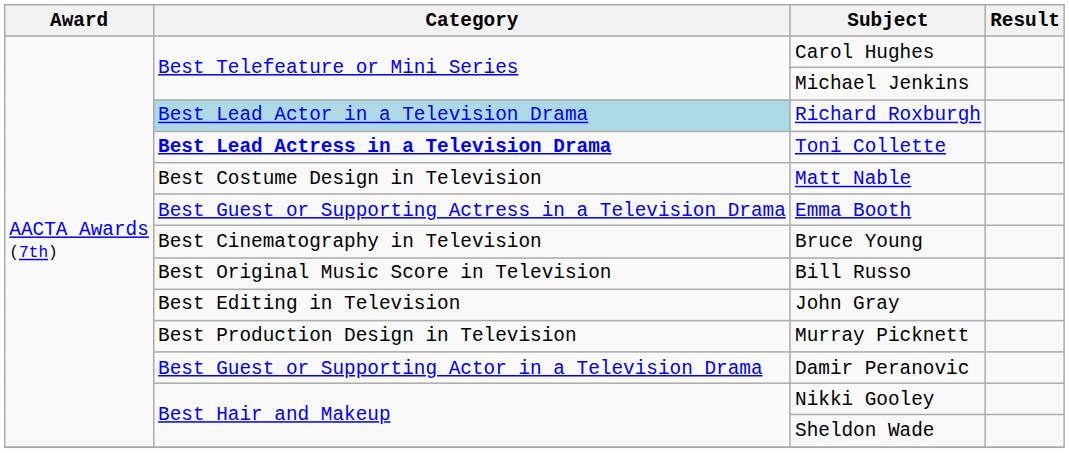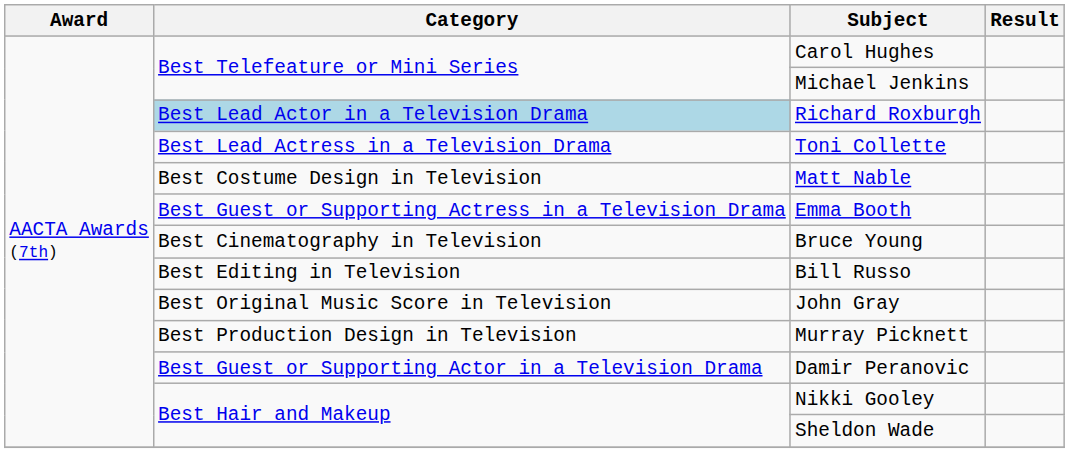Toni Collette | Category: bold -> normal
Bill Russo | Category: Best Original Music Score in Television -> Best Editing in Television
John Gray | Category: Best Editing in Television -> Best Original Music Score in Television
